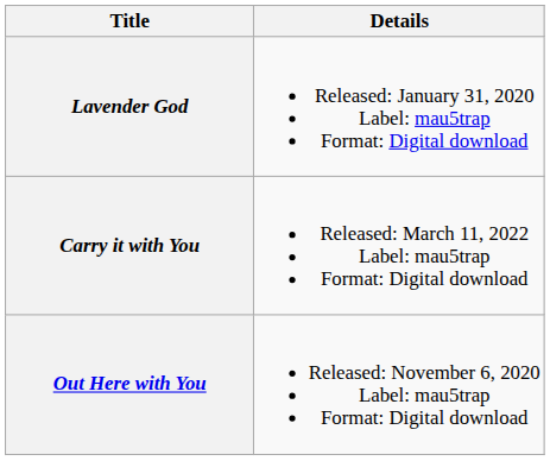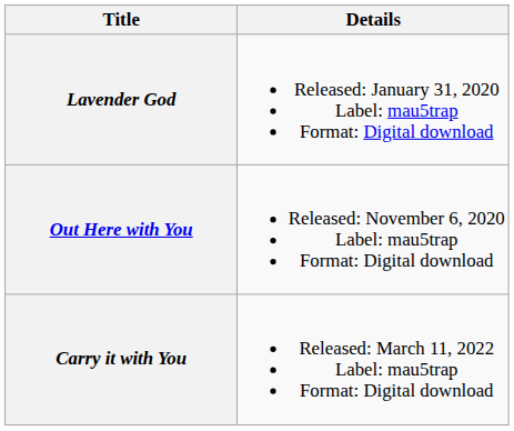rows swapped: Out Here with You <-> Carry it with You
